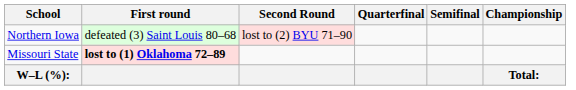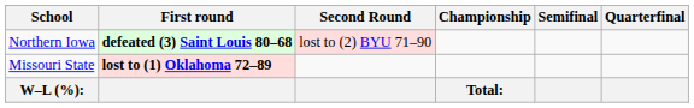columns swapped: Quarterfinal <-> Championship
Northern Iowa | First round: normal -> bold
